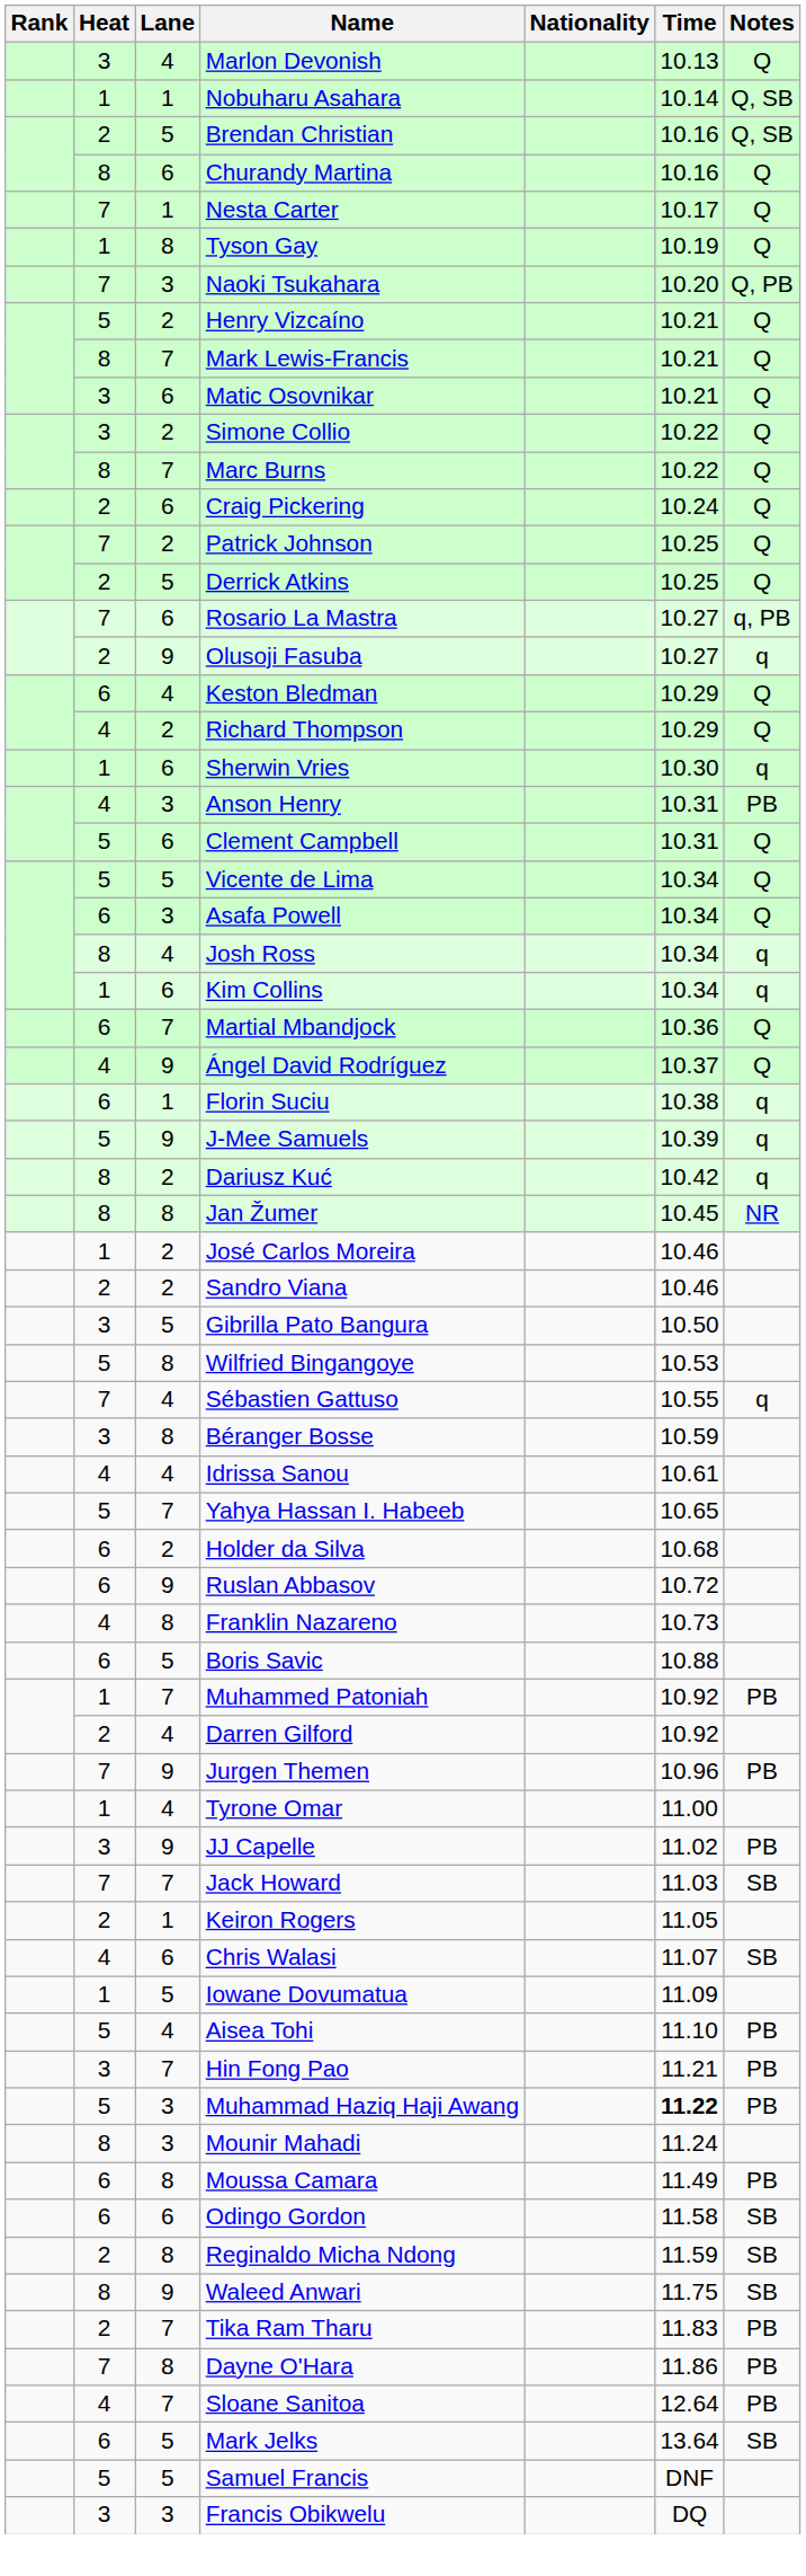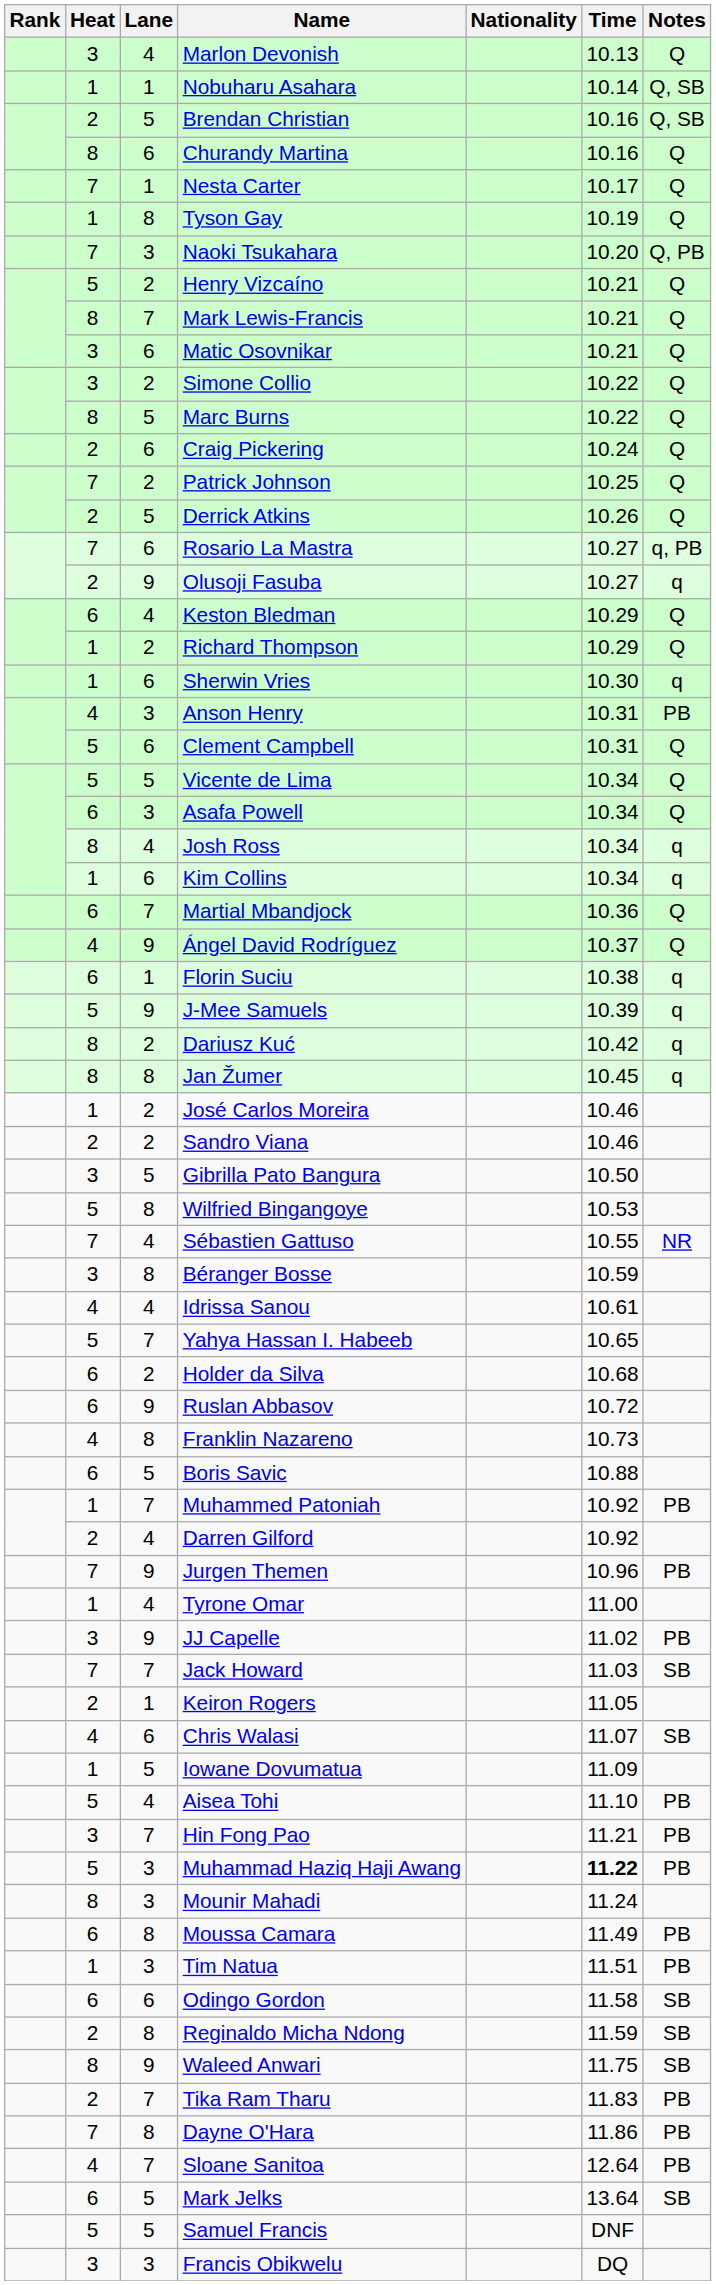Marc Burns | Lane: 7 -> 5
Derrick Atkins | Time: 10.25 -> 10.26
Richard Thompson | Heat: 4 -> 1
Jan Žumer | Notes: NR -> q
Sébastien Gattuso | Notes: q -> NR
+ row: 1 | 3 | Tim Natua | 11.51 | PB
